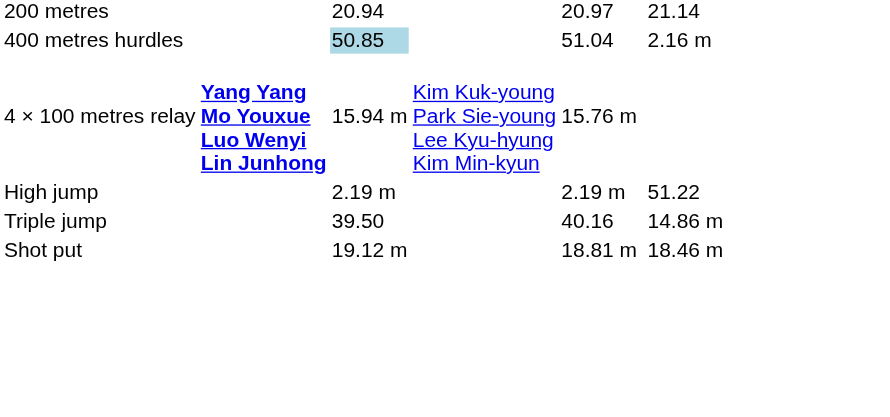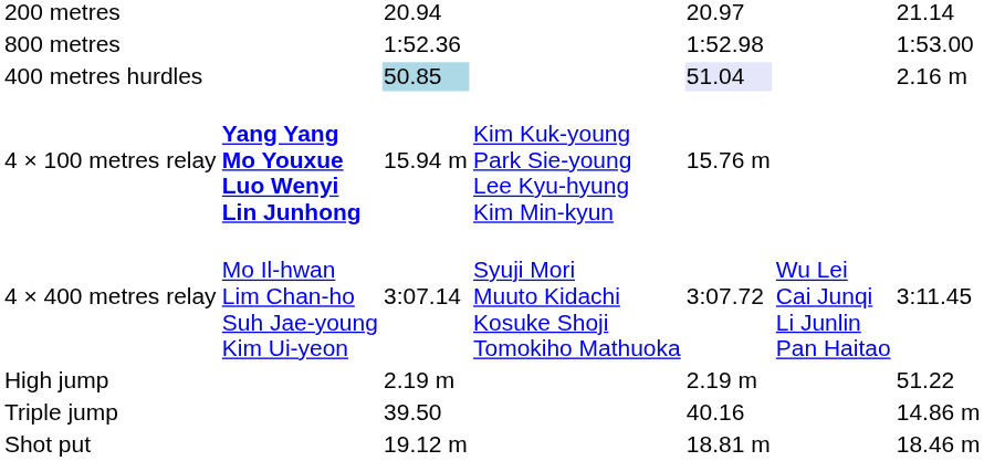+ row: 800 metres | 1:52.36 | 1:52.98 | 1:53.00
400 metres hurdles | column 5: no background -> lavender background
+ row: 4 × 400 metres relay | Mo Il-hwan Lim Chan-ho Suh Jae-young Kim Ui-yeon | 3:07.14 | Syuji Mori Muuto Kidachi Kosuke Shoji Tomokiho Mathuoka | 3:07.72 | Wu Lei Cai Junqi Li Junlin Pan Haitao | 3:11.45
